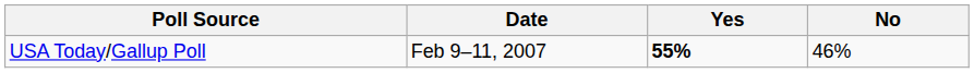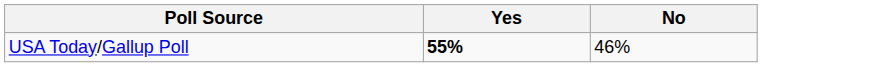- column: Date | Feb 9–11, 2007
